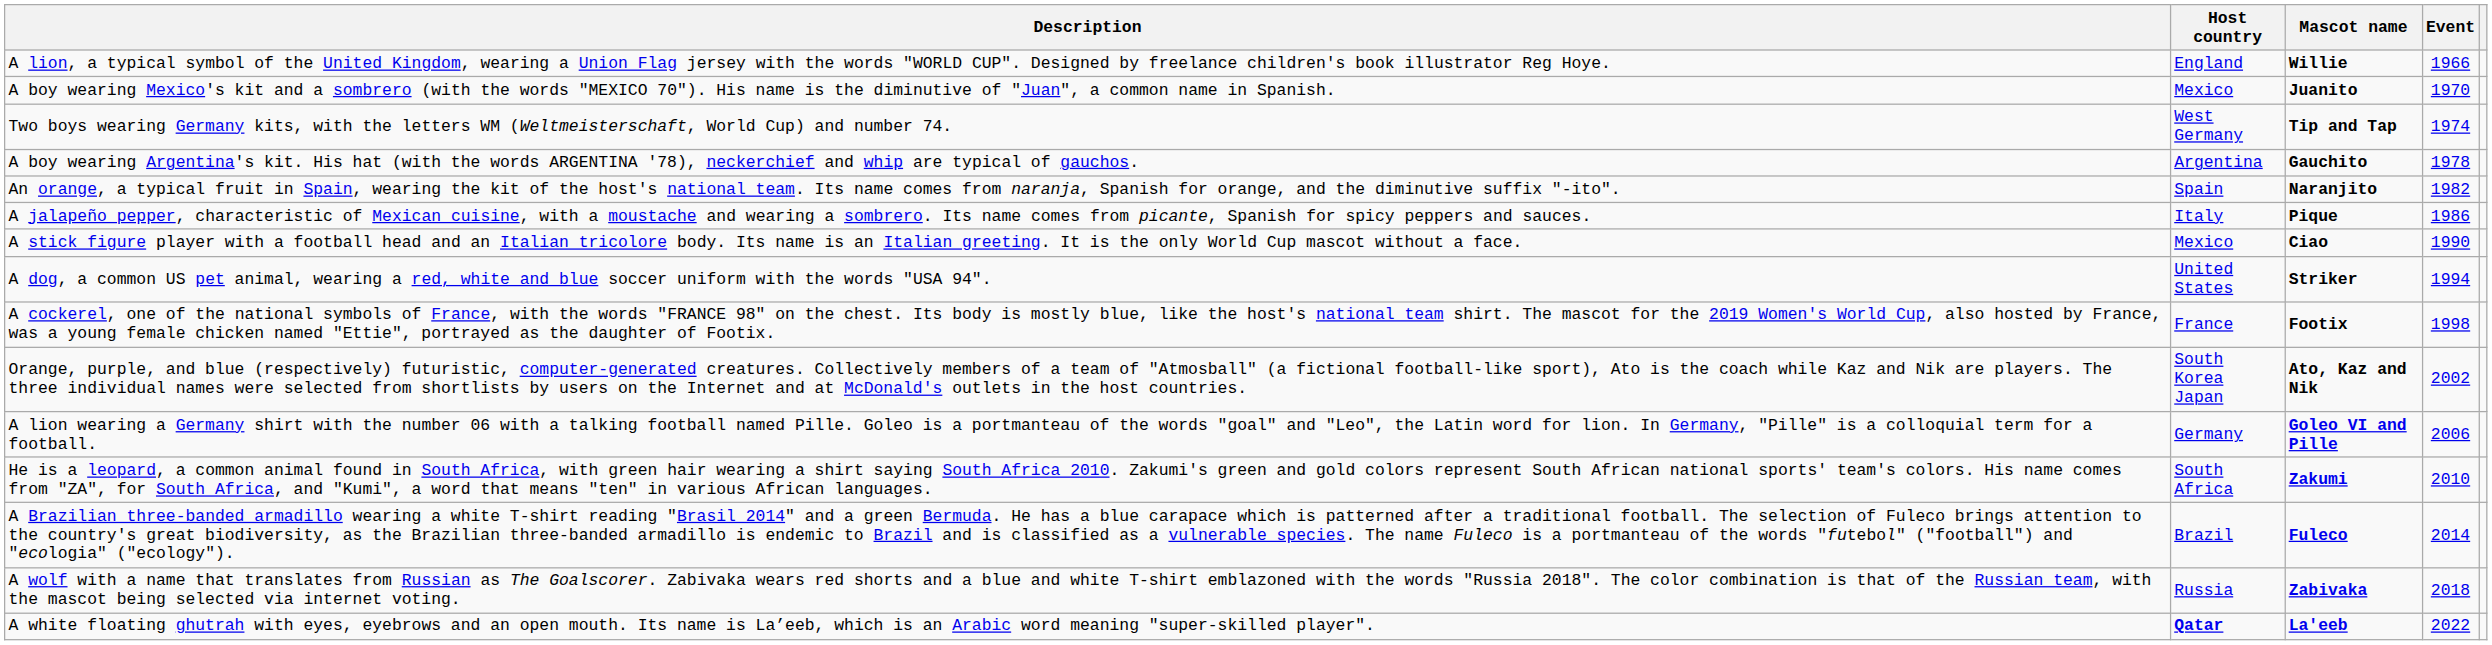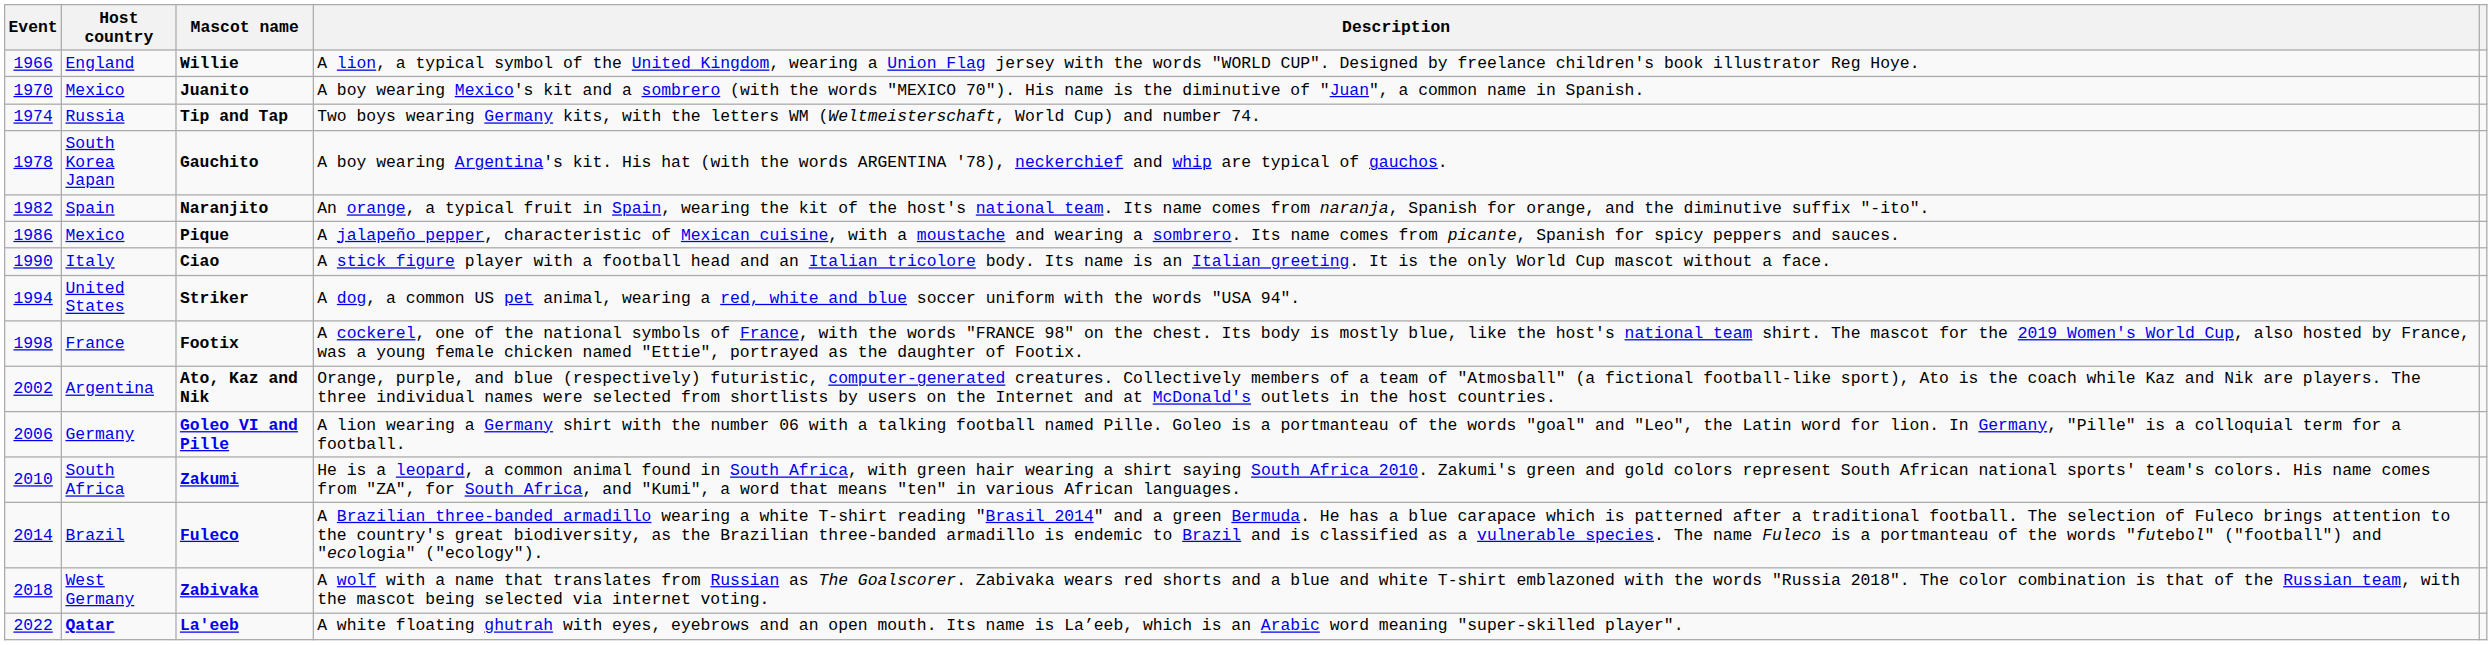columns swapped: Event <-> Description
Tip and Tap | Host country: West Germany -> Russia
Gauchito | Host country: Argentina -> South Korea Japan
Pique | Host country: Italy -> Mexico
Ciao | Host country: Mexico -> Italy
Ato, Kaz and Nik | Host country: South Korea Japan -> Argentina
Zabivaka | Host country: Russia -> West Germany
